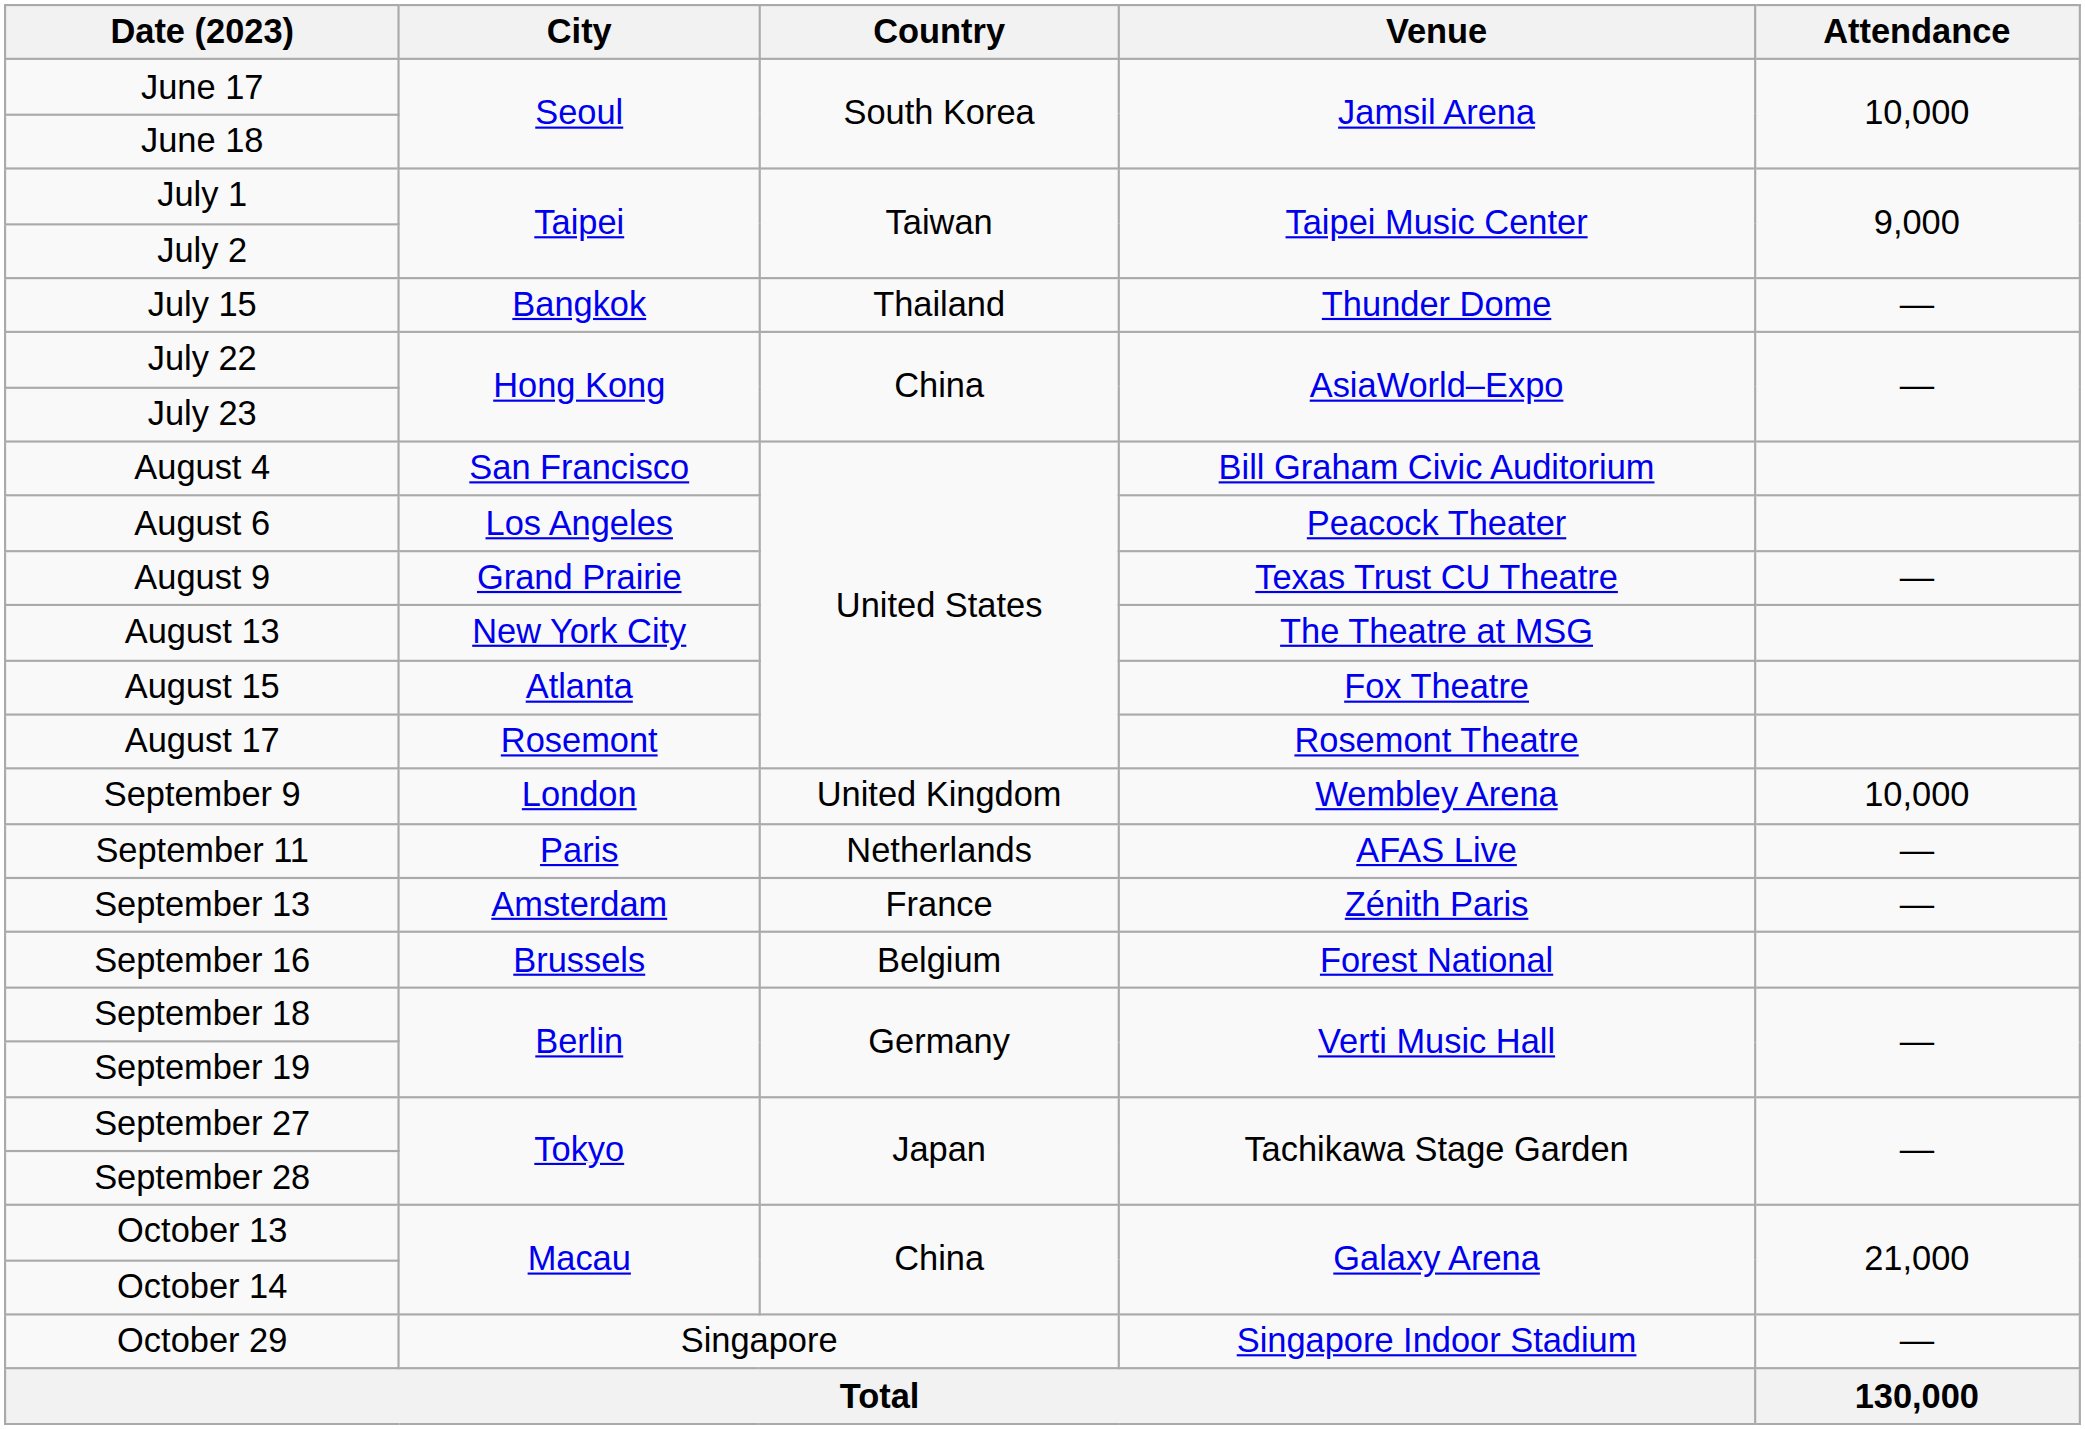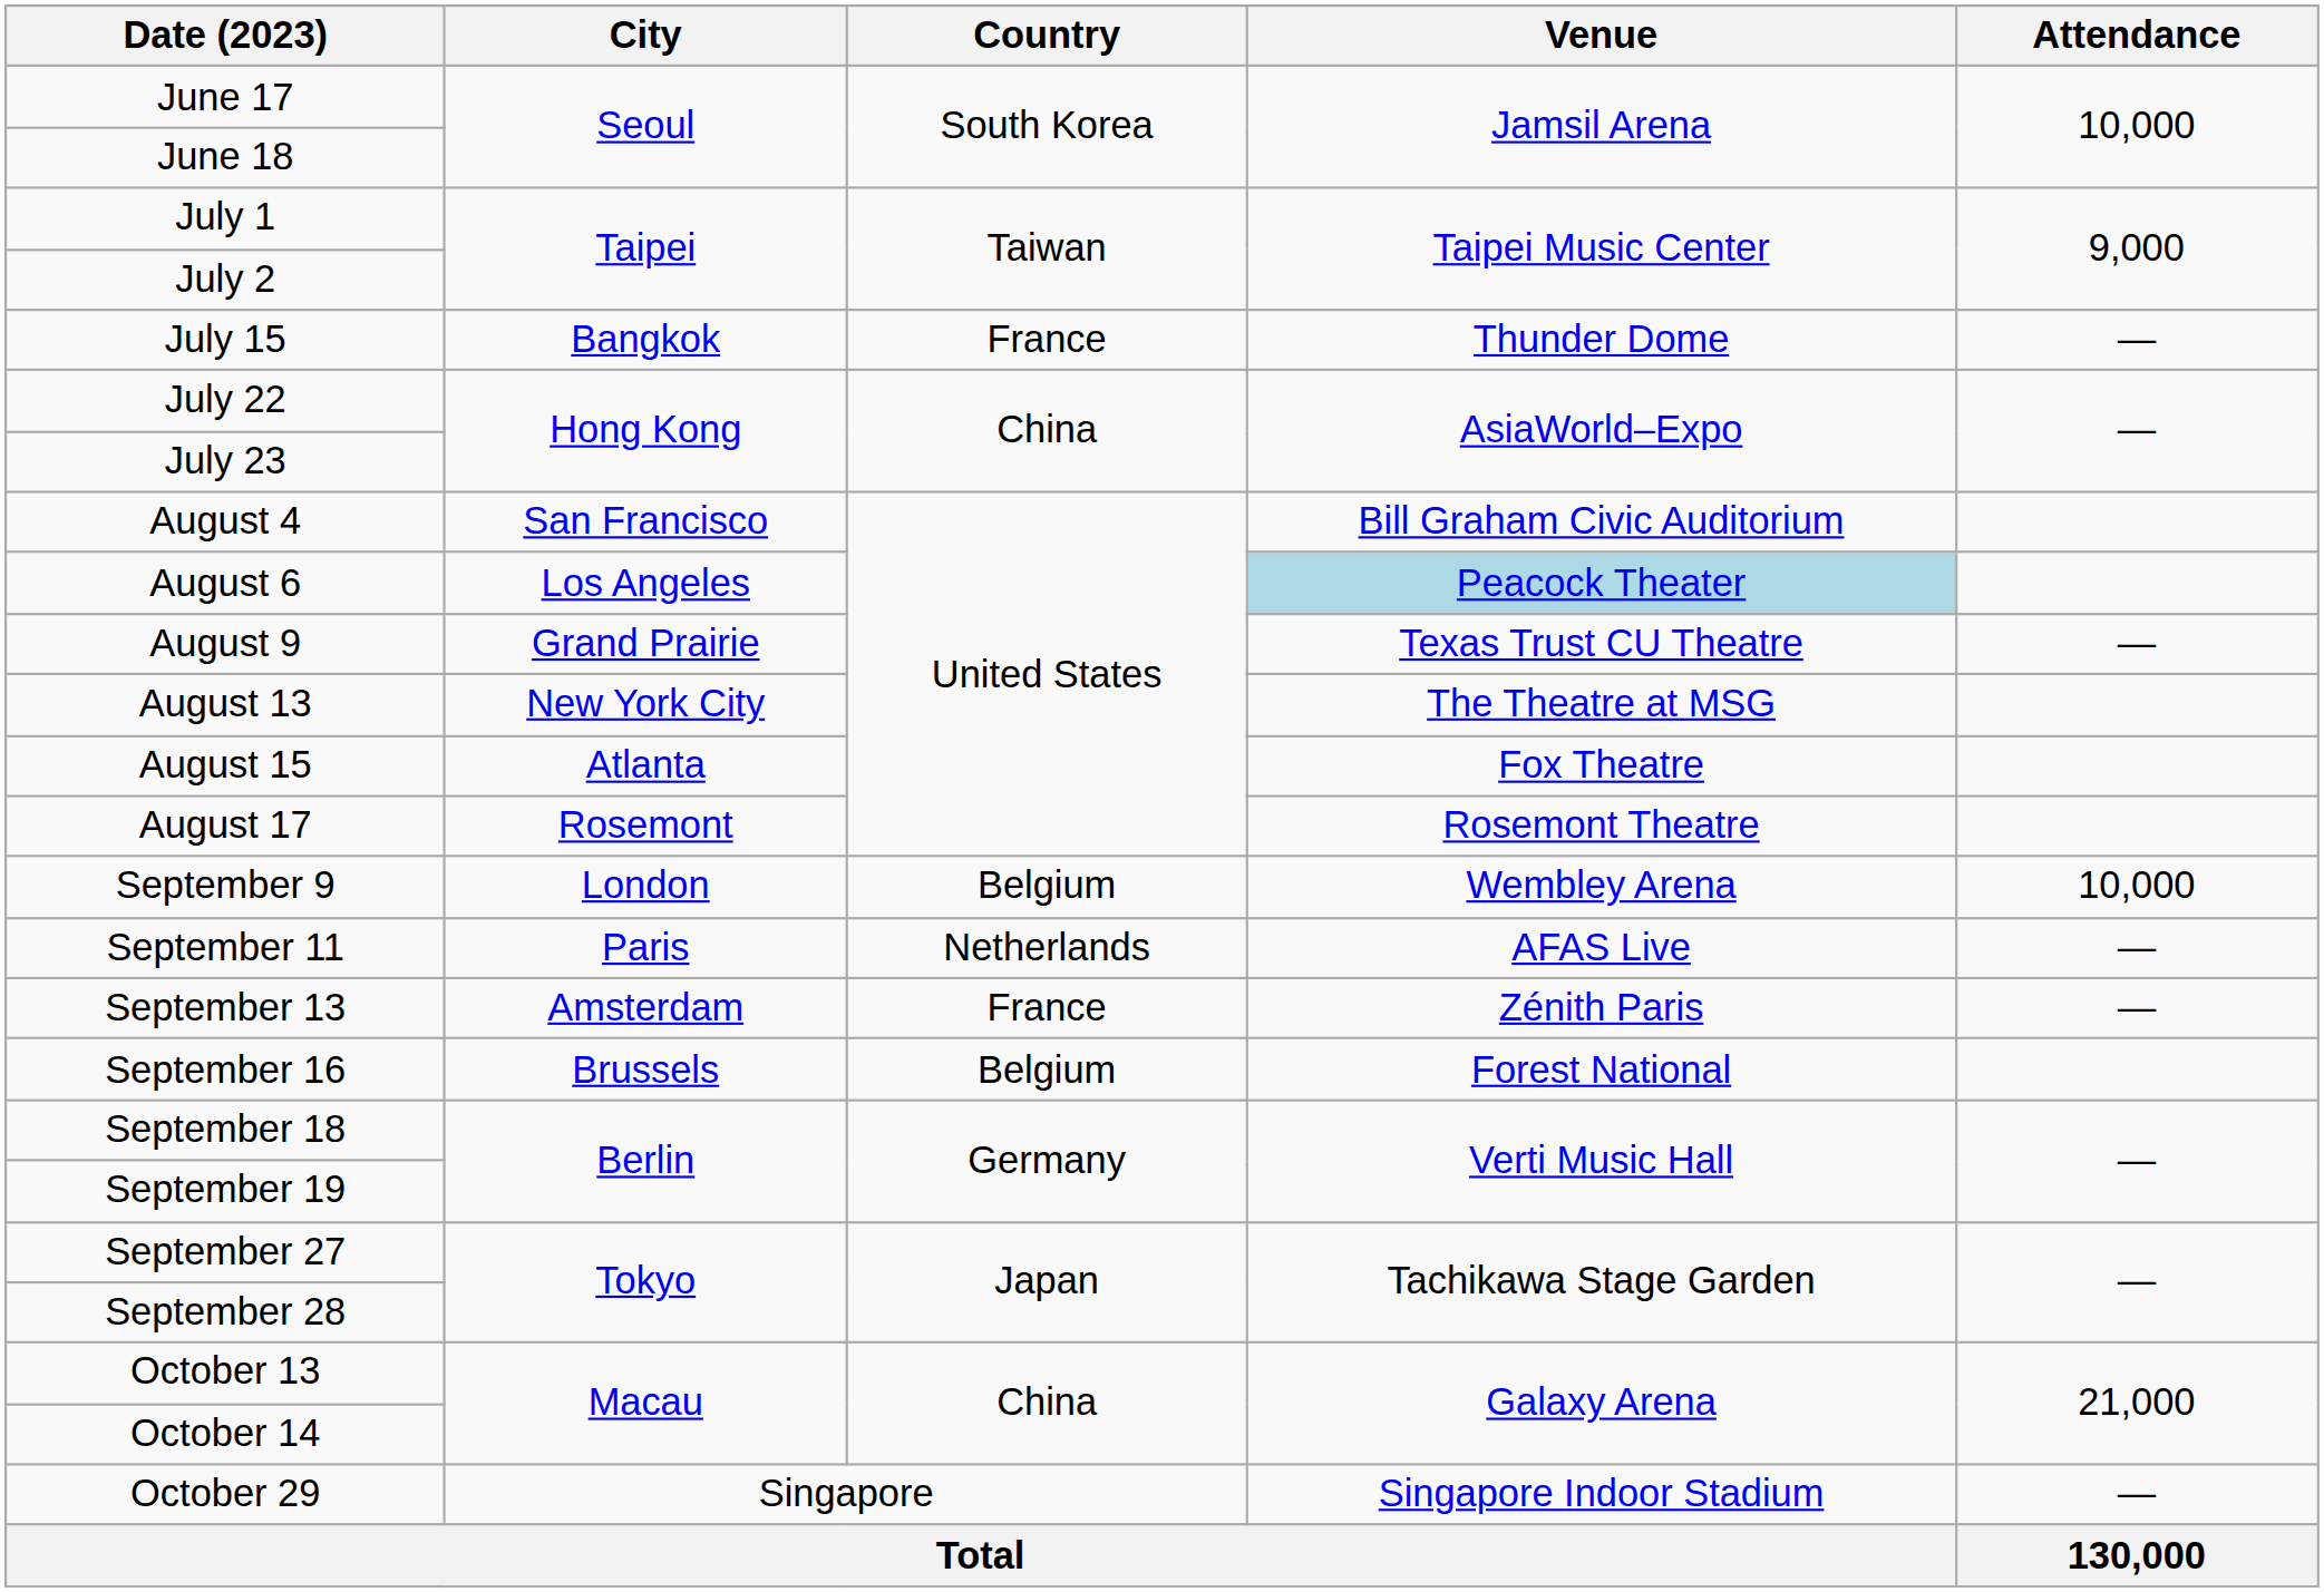July 15 | Country: Thailand -> France
August 6 | Venue: no background -> lightblue background
September 9 | Country: United Kingdom -> Belgium
